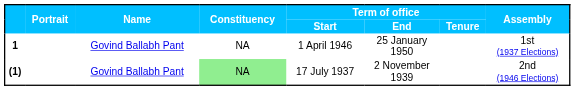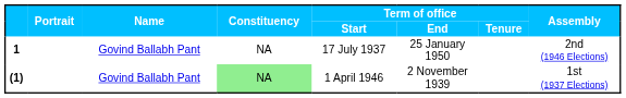1 | Term of office / Start: 1 April 1946 -> 17 July 1937
1 | Assembly: 1st (1937 Elections) -> 2nd (1946 Elections)
(1) | Term of office / Start: 17 July 1937 -> 1 April 1946
(1) | Assembly: 2nd (1946 Elections) -> 1st (1937 Elections)
